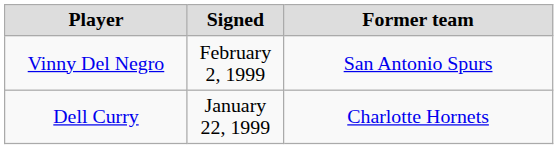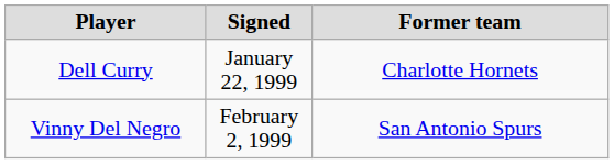rows swapped: Dell Curry <-> Vinny Del Negro
